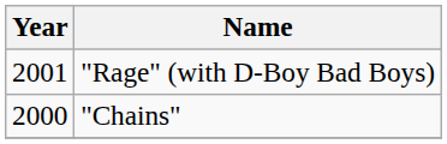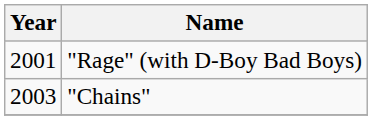"Chains" | Year: 2000 -> 2003
